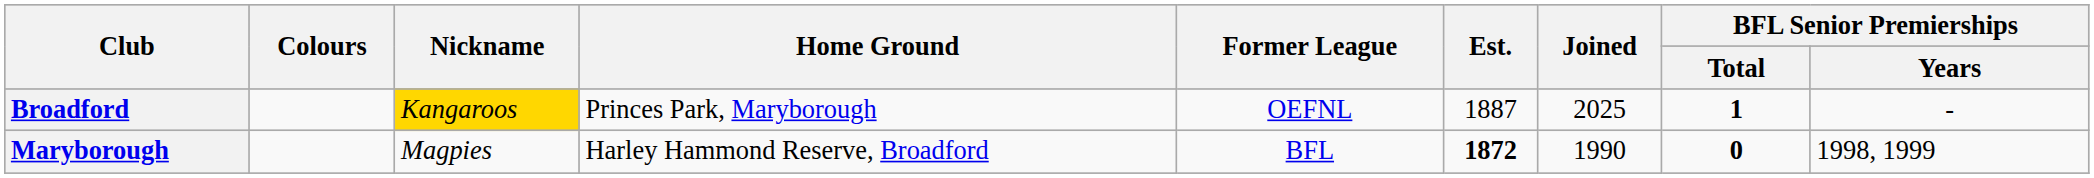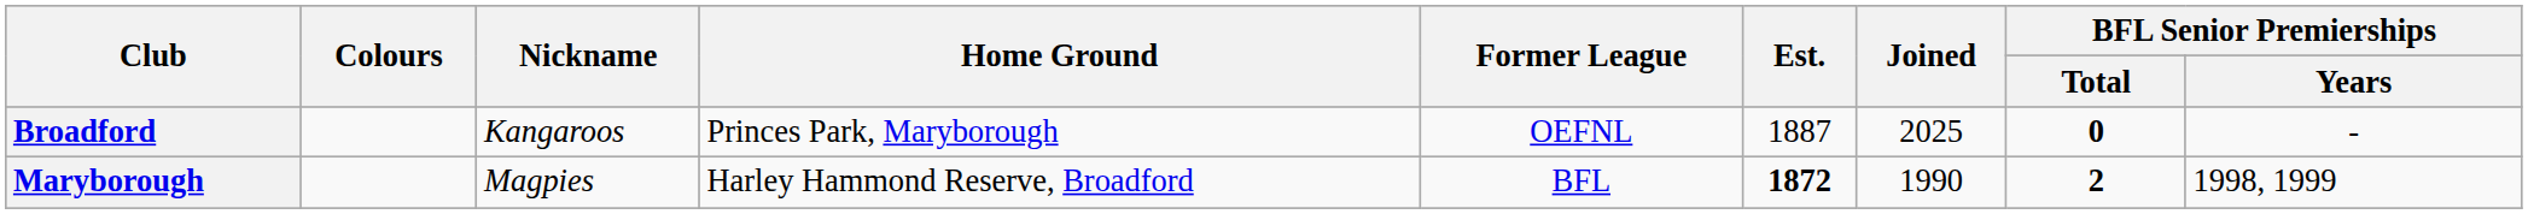Broadford | Nickname: gold background -> no background
Broadford | BFL Senior Premierships / Total: 1 -> 0
Maryborough | BFL Senior Premierships / Total: 0 -> 2
